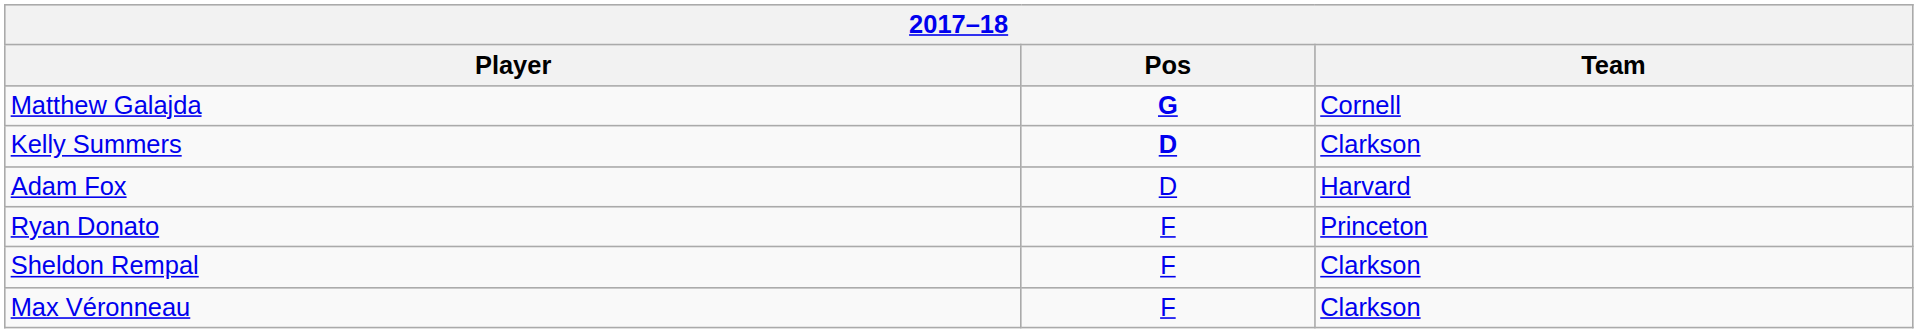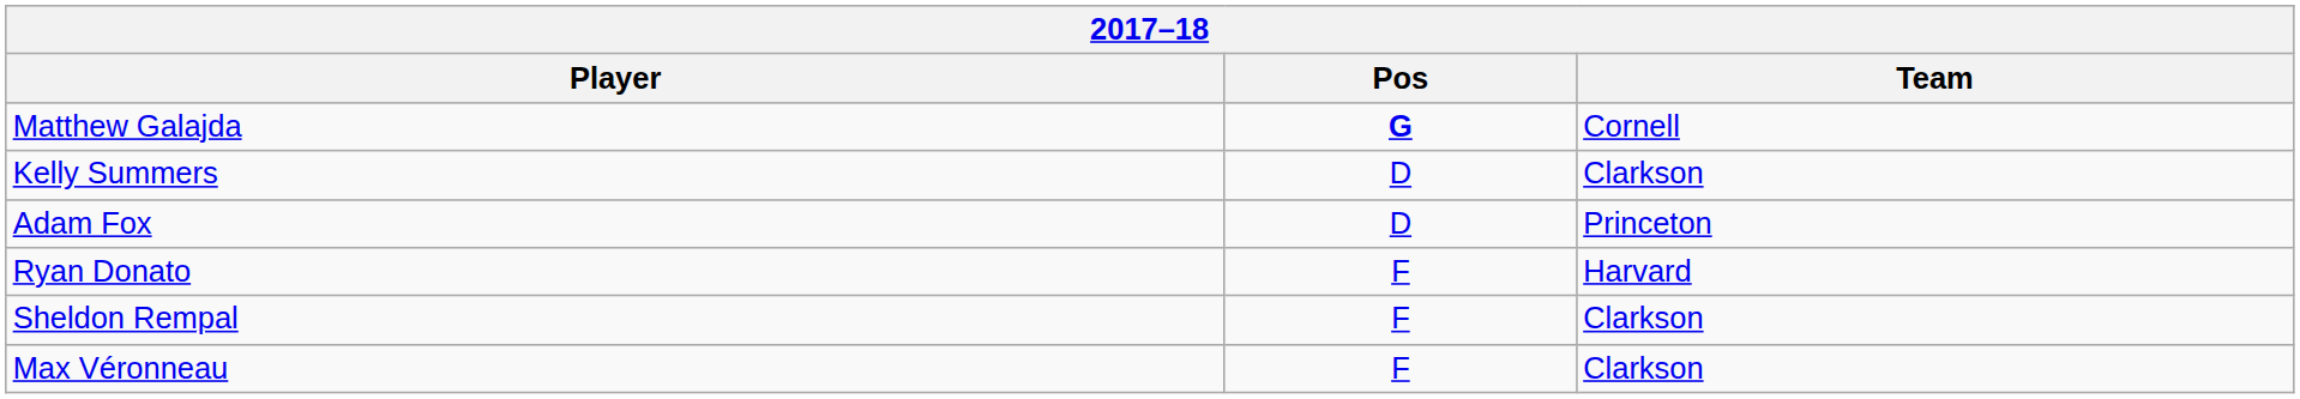Kelly Summers | Pos: bold -> normal
Adam Fox | Team: Harvard -> Princeton
Ryan Donato | Team: Princeton -> Harvard
